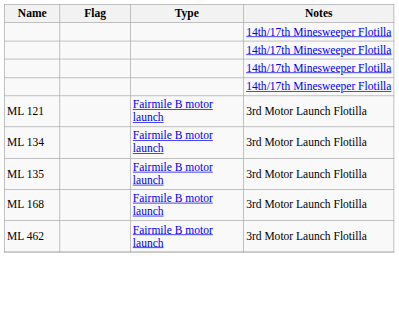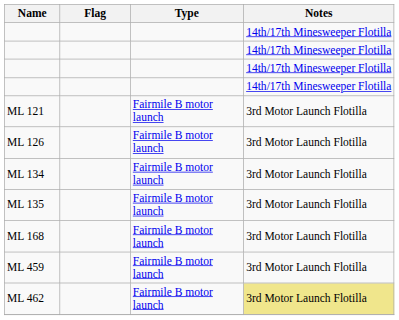+ row: ML 126 | Fairmile B motor launch | 3rd Motor Launch Flotilla
+ row: ML 459 | Fairmile B motor launch | 3rd Motor Launch Flotilla
ML 462 | Notes: no background -> khaki background
